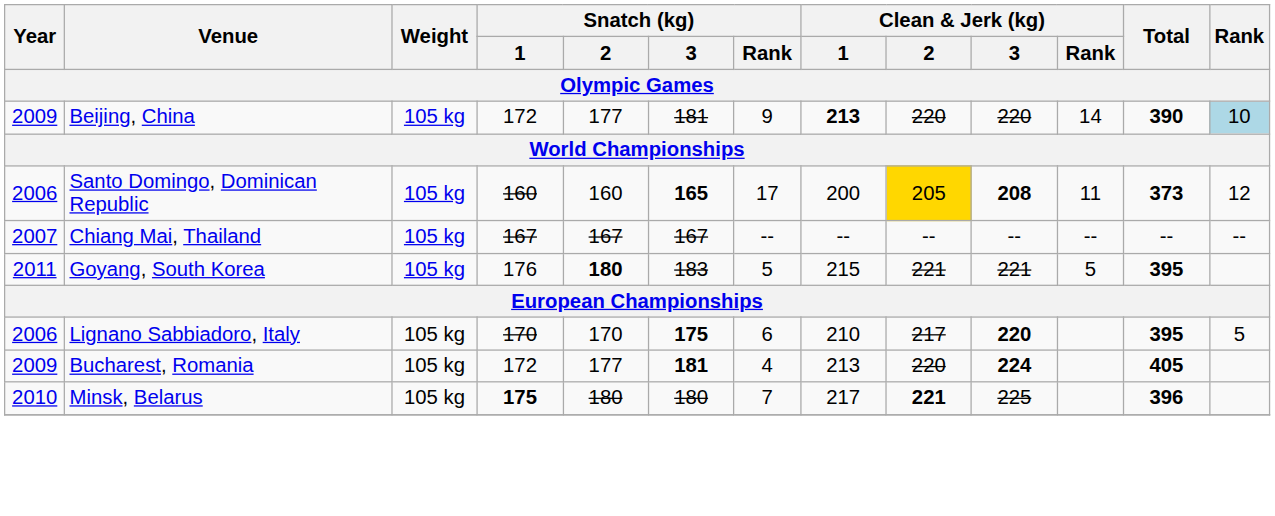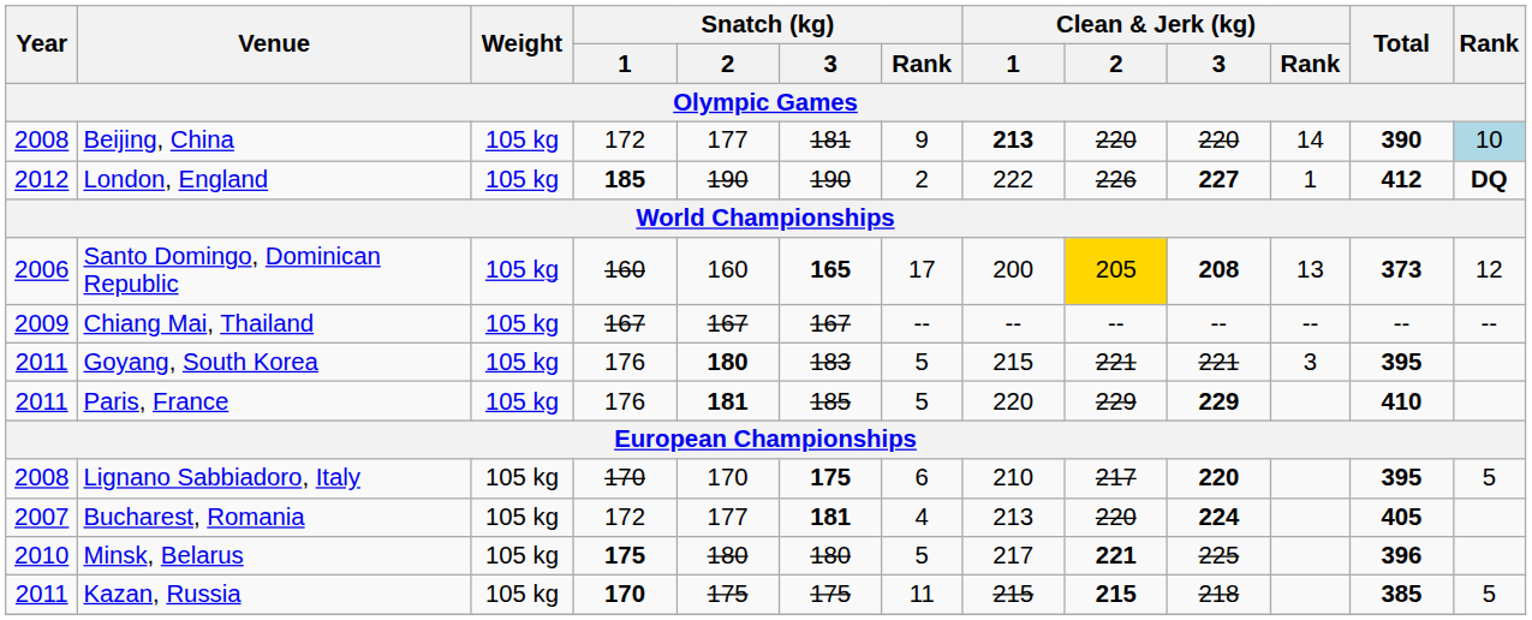Beijing, China | Year: 2009 -> 2008
+ row: 2012 | London, England | 105 kg | 185 | 190 | 190 | 2 | 222 | 226 | 227 | 1 | 412 | DQ
Santo Domingo, Dominican Republic | Clean & Jerk (kg) / Rank: 11 -> 13
Chiang Mai, Thailand | Year: 2007 -> 2009
Goyang, South Korea | Clean & Jerk (kg) / Rank: 5 -> 3
+ row: 2011 | Paris, France | 105 kg | 176 | 181 | 185 | 5 | 220 | 229 | 229 | 410
Lignano Sabbiadoro, Italy | Year: 2006 -> 2008
Bucharest, Romania | Year: 2009 -> 2007
Minsk, Belarus | Snatch (kg) / Rank: 7 -> 5
+ row: 2011 | Kazan, Russia | 105 kg | 170 | 175 | 175 | 11 | 215 | 215 | 218 | 385 | 5
